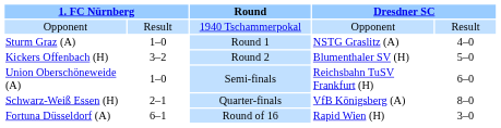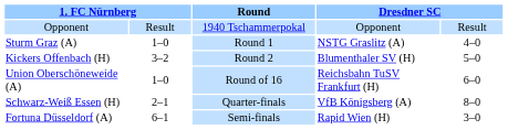Union Oberschöneweide (A) | Round: Semi-finals -> Round of 16
Fortuna Düsseldorf (A) | Round: Round of 16 -> Semi-finals
